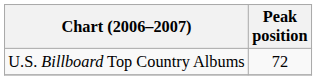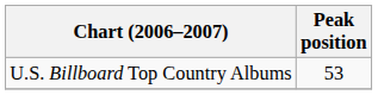U.S. Billboard Top Country Albums | Peak position: 72 -> 53
